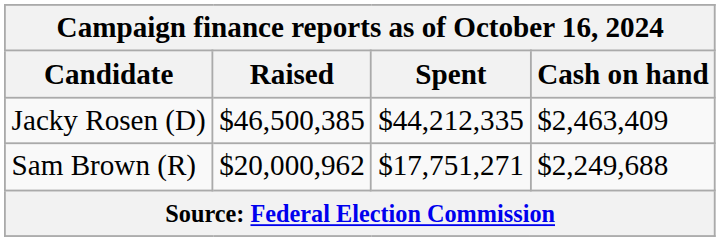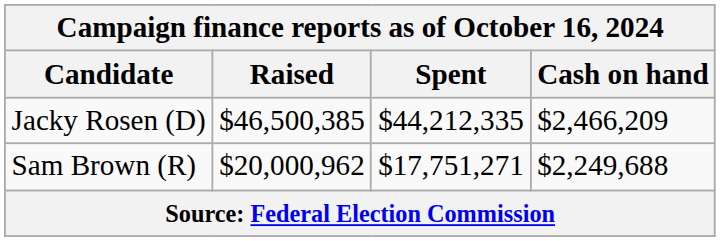Jacky Rosen (D) | Cash on hand: $2,463,409 -> $2,466,209
